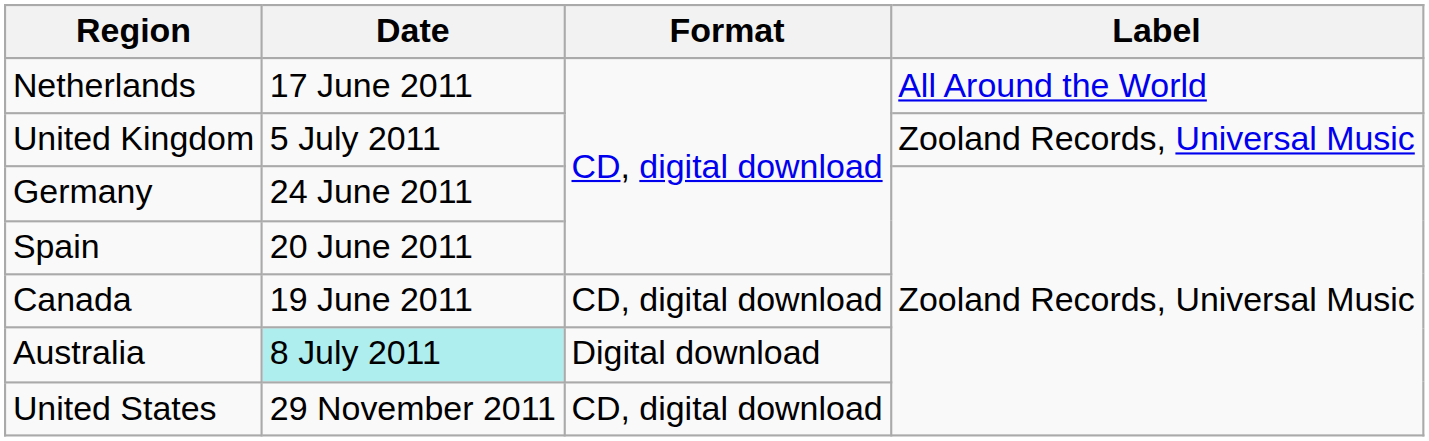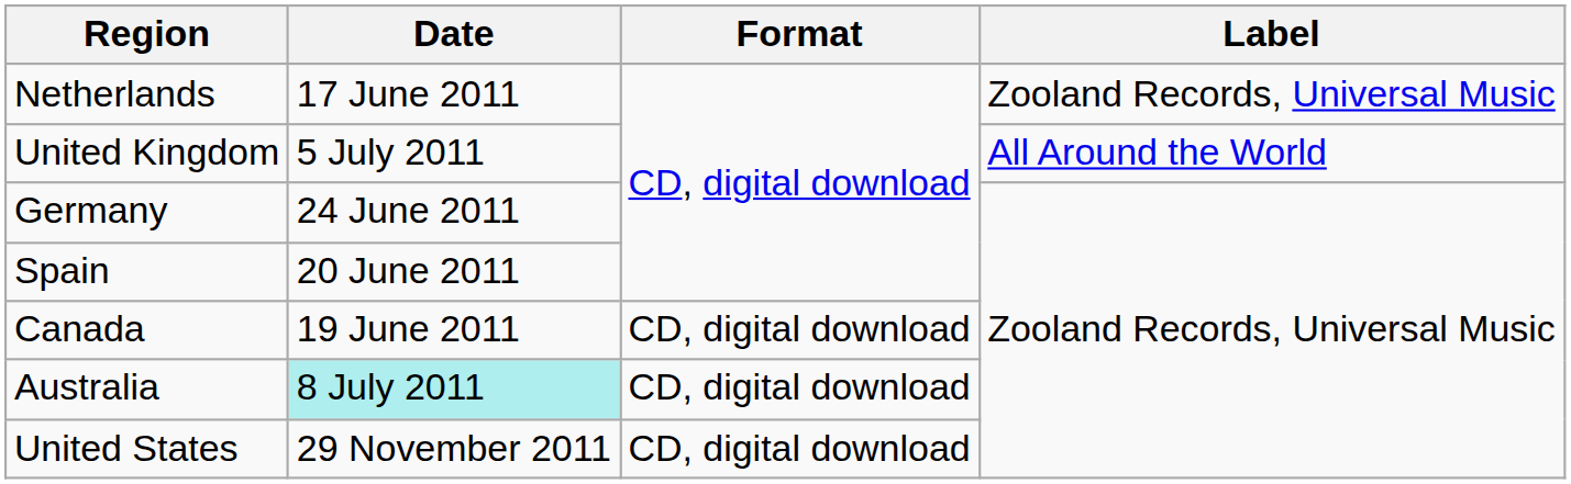Netherlands | Label: All Around the World -> Zooland Records, Universal Music
United Kingdom | Label: Zooland Records, Universal Music -> All Around the World
Australia | Format: Digital download -> CD, digital download
